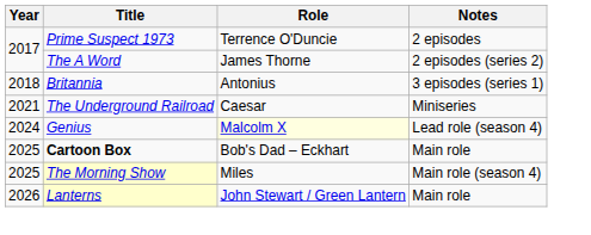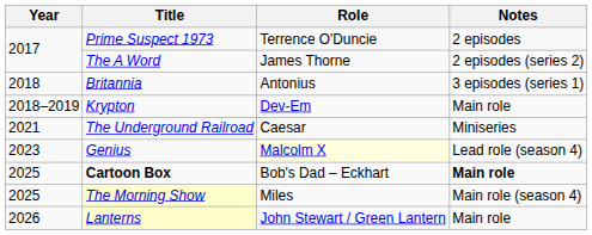+ row: 2018–2019 | Krypton | Dev-Em | Main role
Genius | Year: 2024 -> 2023
Cartoon Box | Notes: normal -> bold
